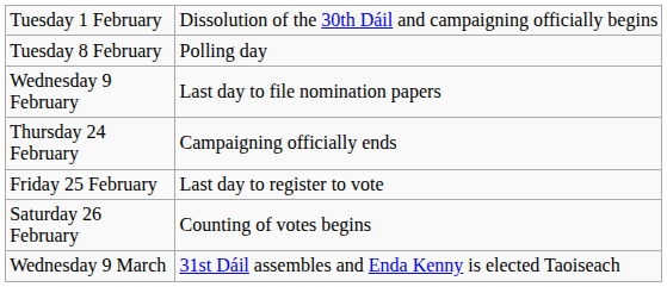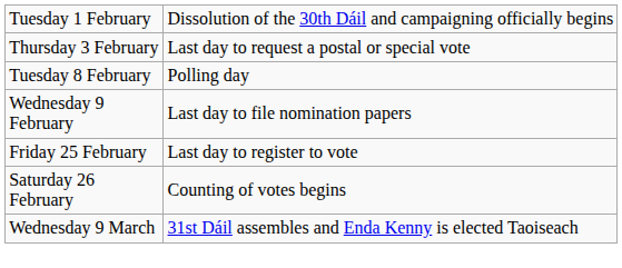+ row: Thursday 3 February | Last day to request a postal or special vote
- row: Thursday 24 February | Campaigning officially ends
